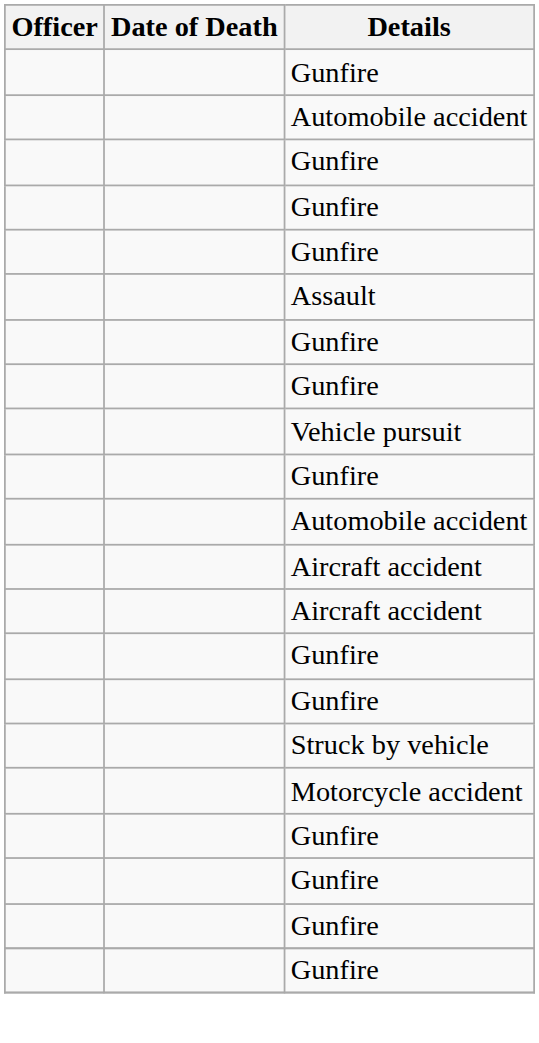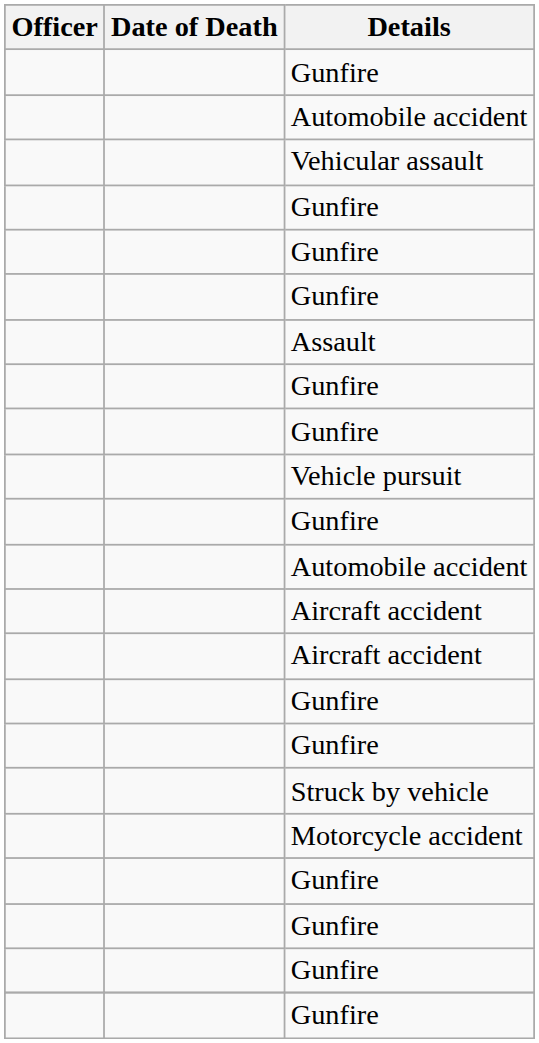+ row: Vehicular assault
